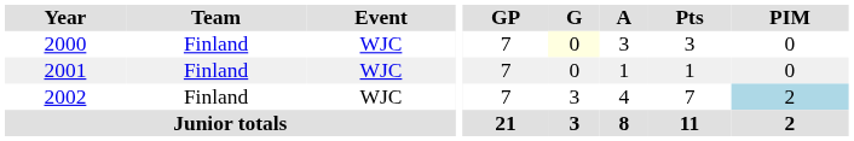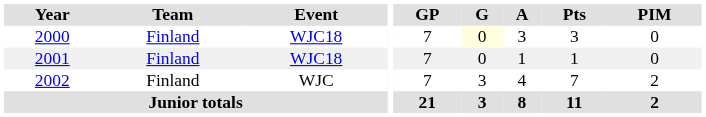2000 | Event: WJC -> WJC18
2001 | Event: WJC -> WJC18
2002 | PIM: lightblue background -> no background
